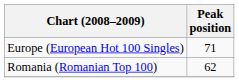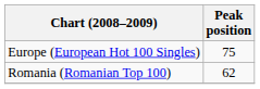Europe (European Hot 100 Singles) | Peak position: 71 -> 75
